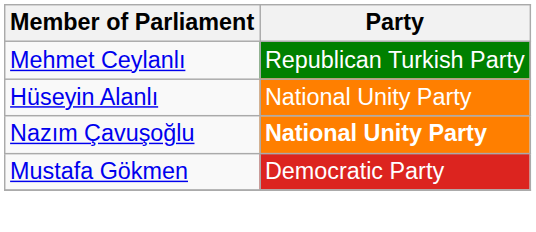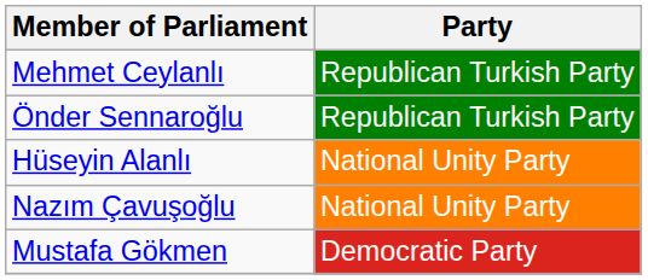+ row: Önder Sennaroğlu | Republican Turkish Party
Nazım Çavuşoğlu | Party: bold -> normal
